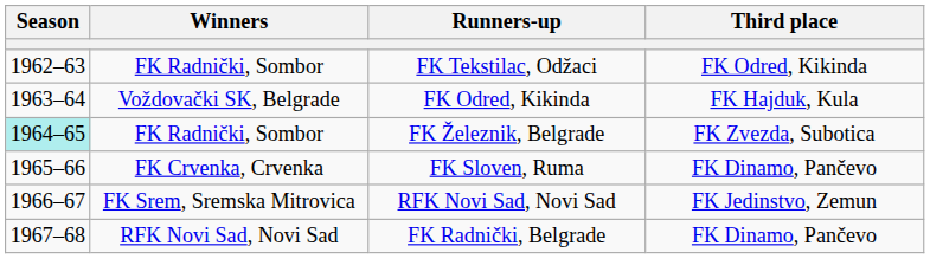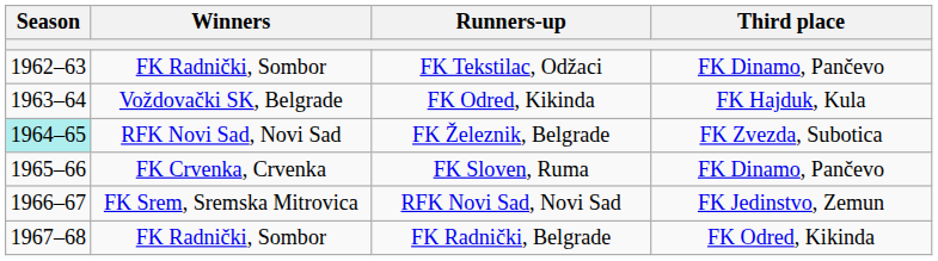FK Tekstilac, Odžaci | Third place: FK Odred, Kikinda -> FK Dinamo, Pančevo
FK Železnik, Belgrade | Winners: FK Radnički, Sombor -> RFK Novi Sad, Novi Sad
FK Radnički, Belgrade | Winners: RFK Novi Sad, Novi Sad -> FK Radnički, Sombor
FK Radnički, Belgrade | Third place: FK Dinamo, Pančevo -> FK Odred, Kikinda
